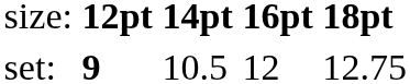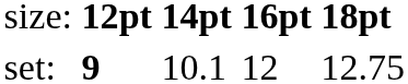set: | column 3: 10.5 -> 10.1
